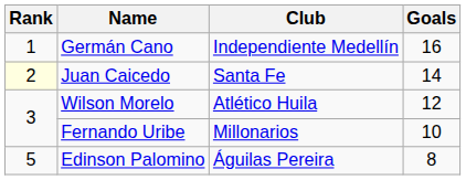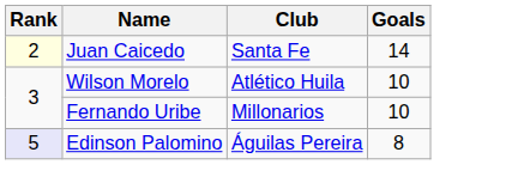- row: 1 | Germán Cano | Independiente Medellín | 16
Wilson Morelo | Goals: 12 -> 10
Edinson Palomino | Rank: no background -> lavender background
